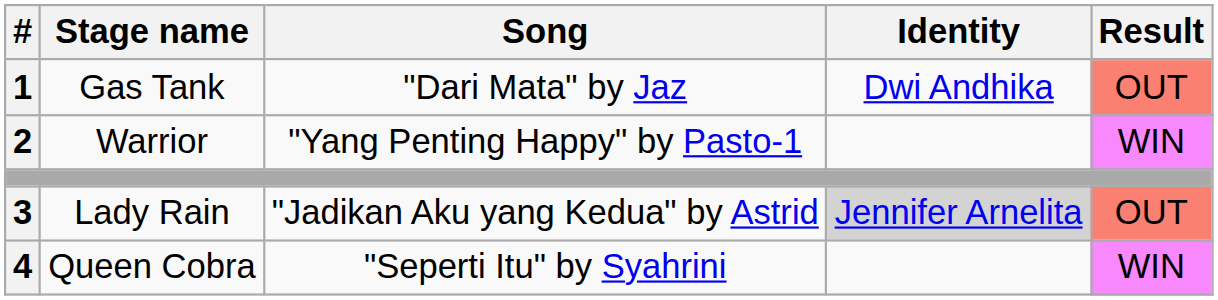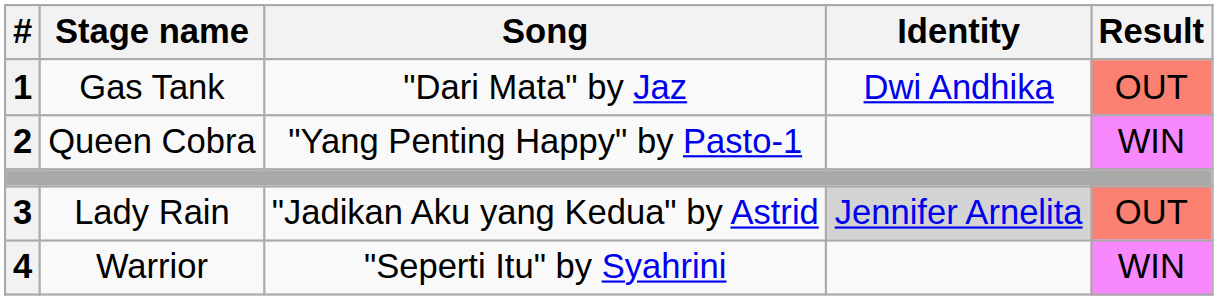2 | Stage name: Warrior -> Queen Cobra
4 | Stage name: Queen Cobra -> Warrior
